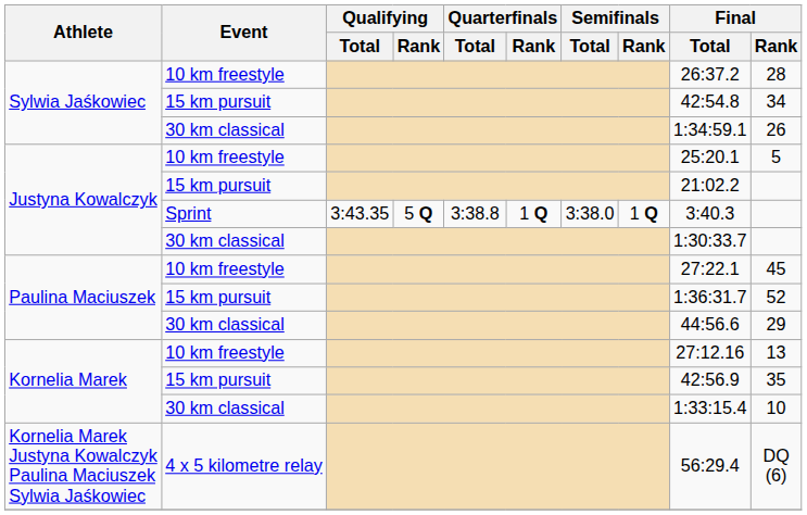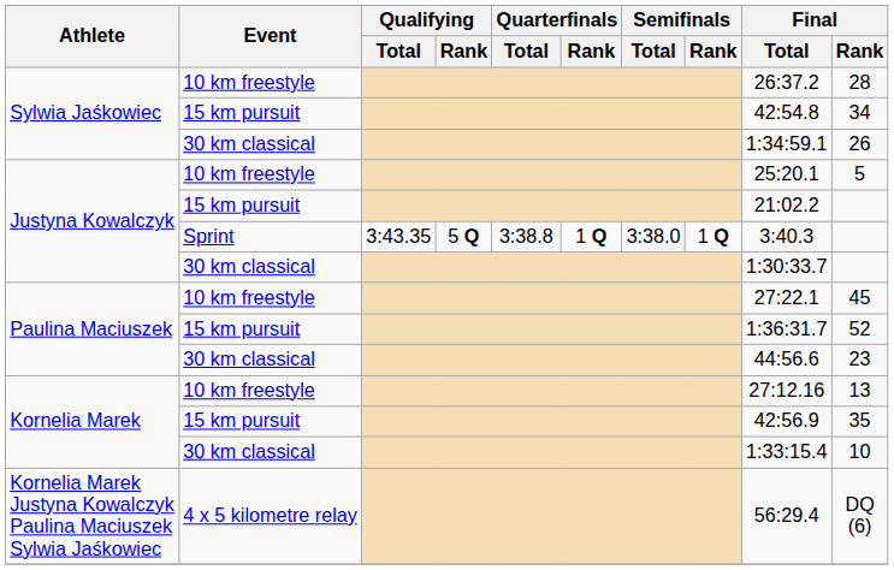Paulina Maciuszek / 30 km classical | Final / Rank: 29 -> 23
